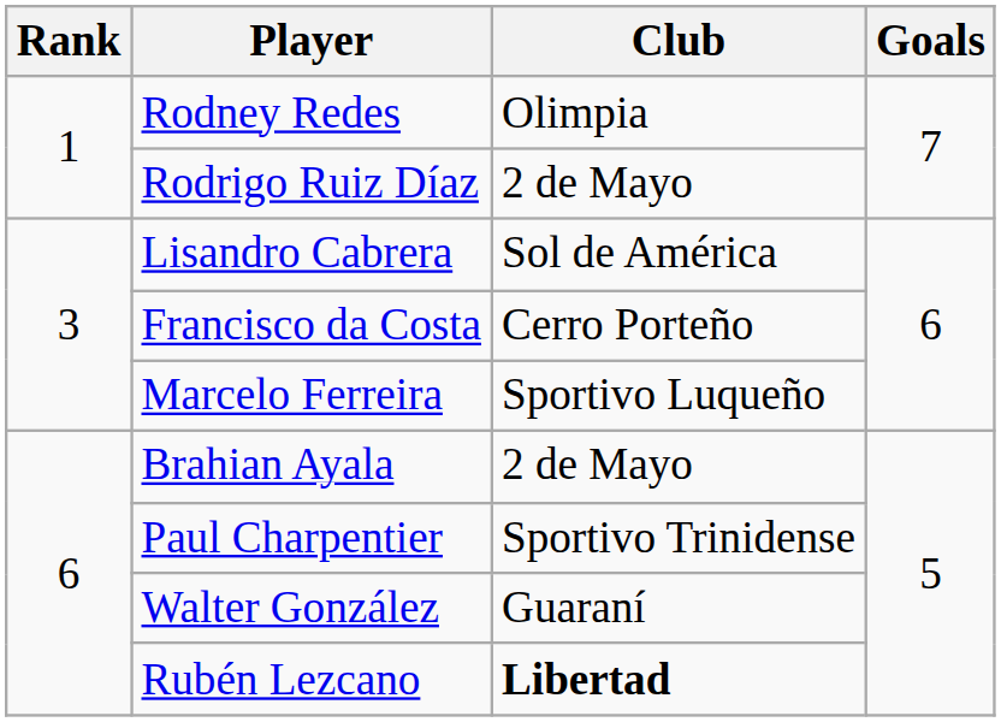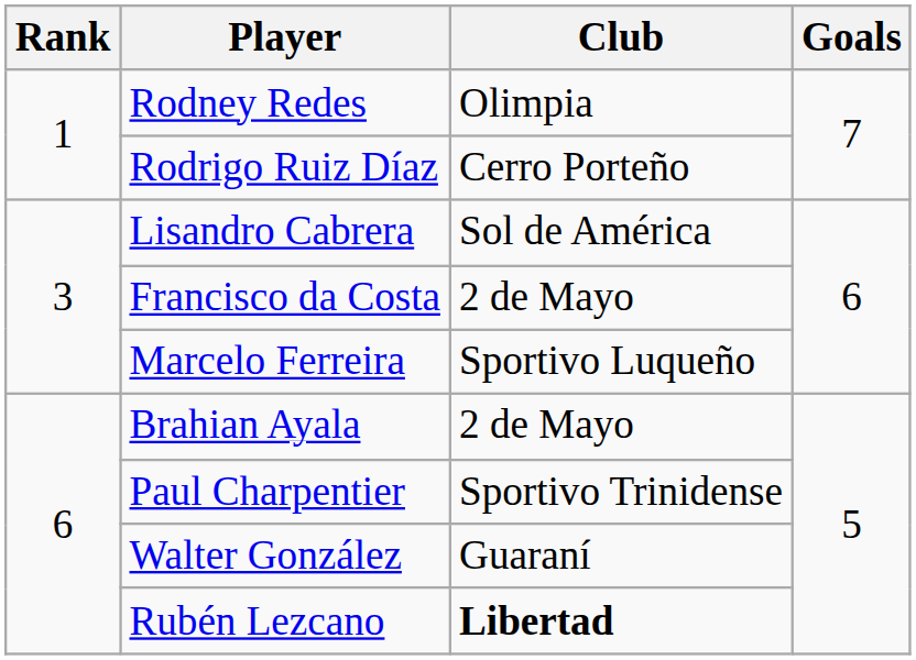Rodrigo Ruiz Díaz | Club: 2 de Mayo -> Cerro Porteño
Francisco da Costa | Club: Cerro Porteño -> 2 de Mayo
